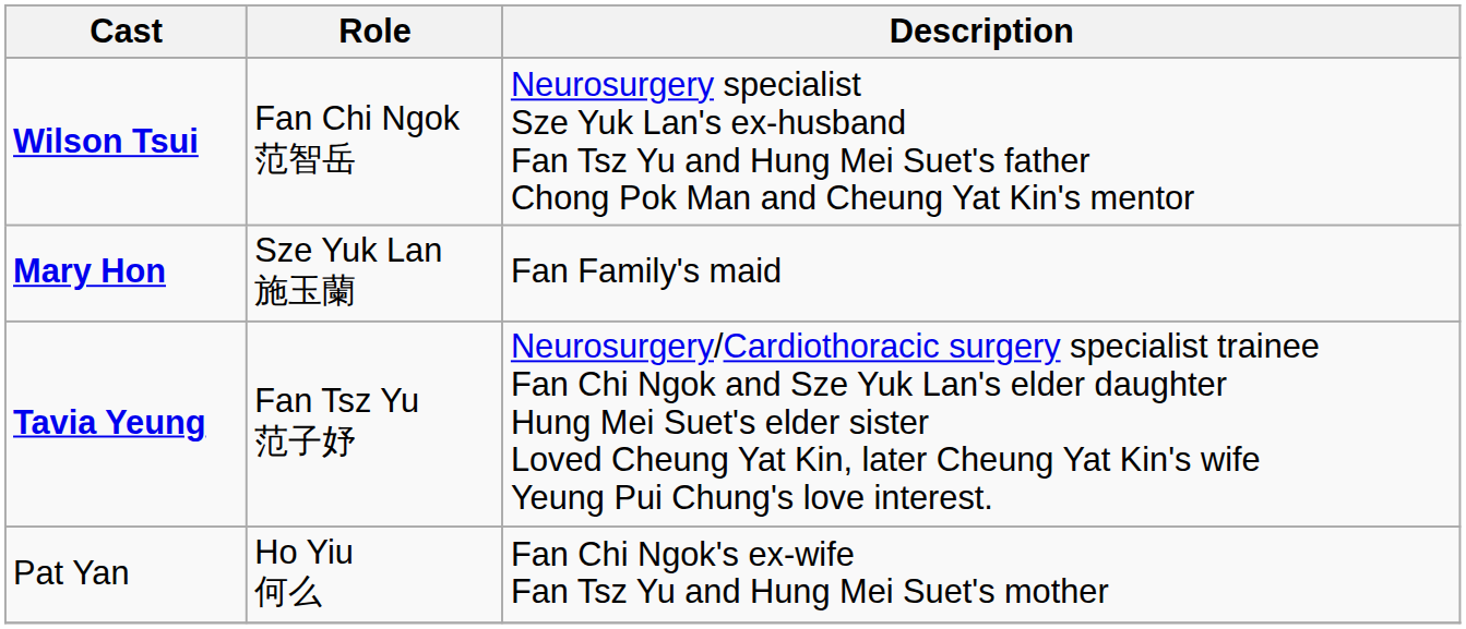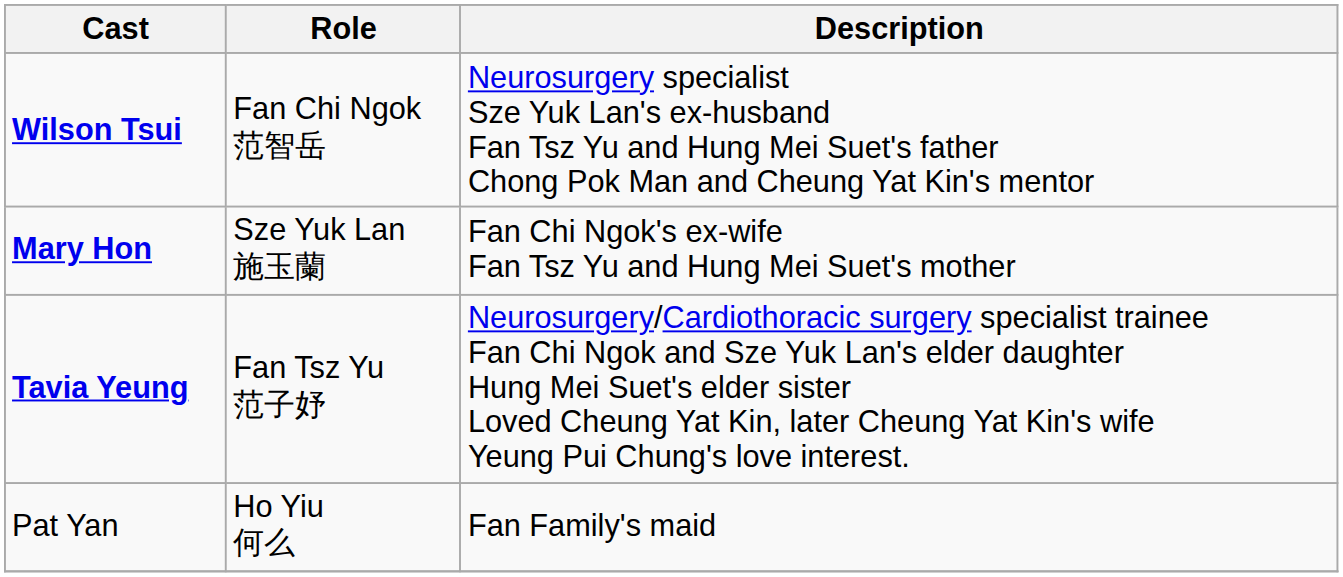Mary Hon | Description: Fan Family's maid -> Fan Chi Ngok's ex-wife Fan Tsz Yu and Hung Mei Suet's mother
Pat Yan | Description: Fan Chi Ngok's ex-wife Fan Tsz Yu and Hung Mei Suet's mother -> Fan Family's maid
